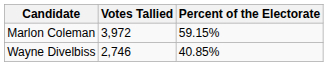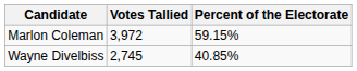Wayne Divelbiss | Votes Tallied: 2,746 -> 2,745
